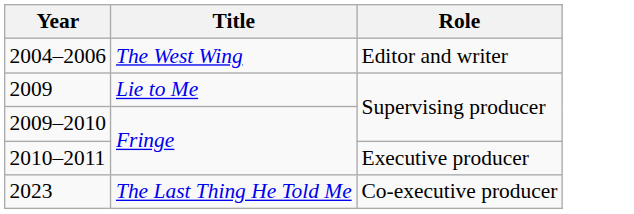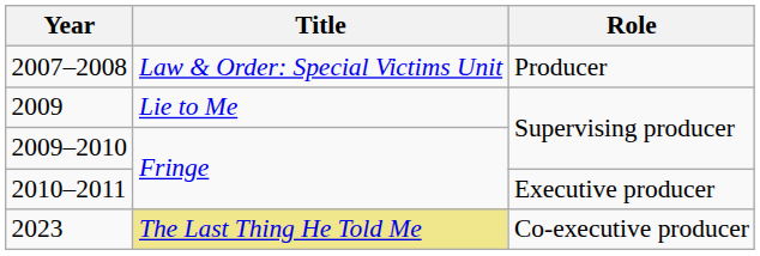- row: 2004–2006 | The West Wing | Editor and writer
+ row: 2007–2008 | Law & Order: Special Victims Unit | Producer
2023 | Title: no background -> khaki background
